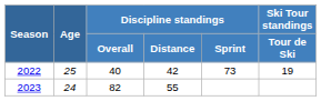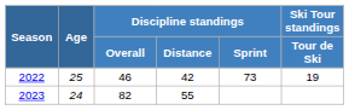2022 | Discipline standings / Overall: 40 -> 46
